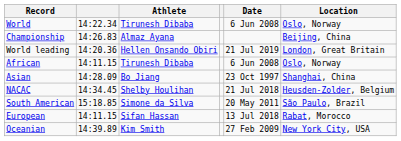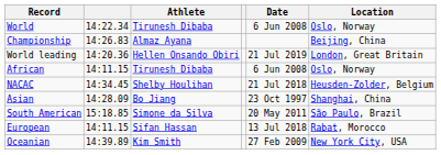rows swapped: Asian <-> NACAC
